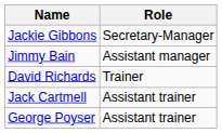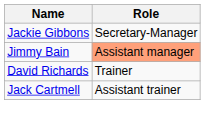Jimmy Bain | Role: no background -> lightsalmon background
- row: George Poyser | Assistant trainer
